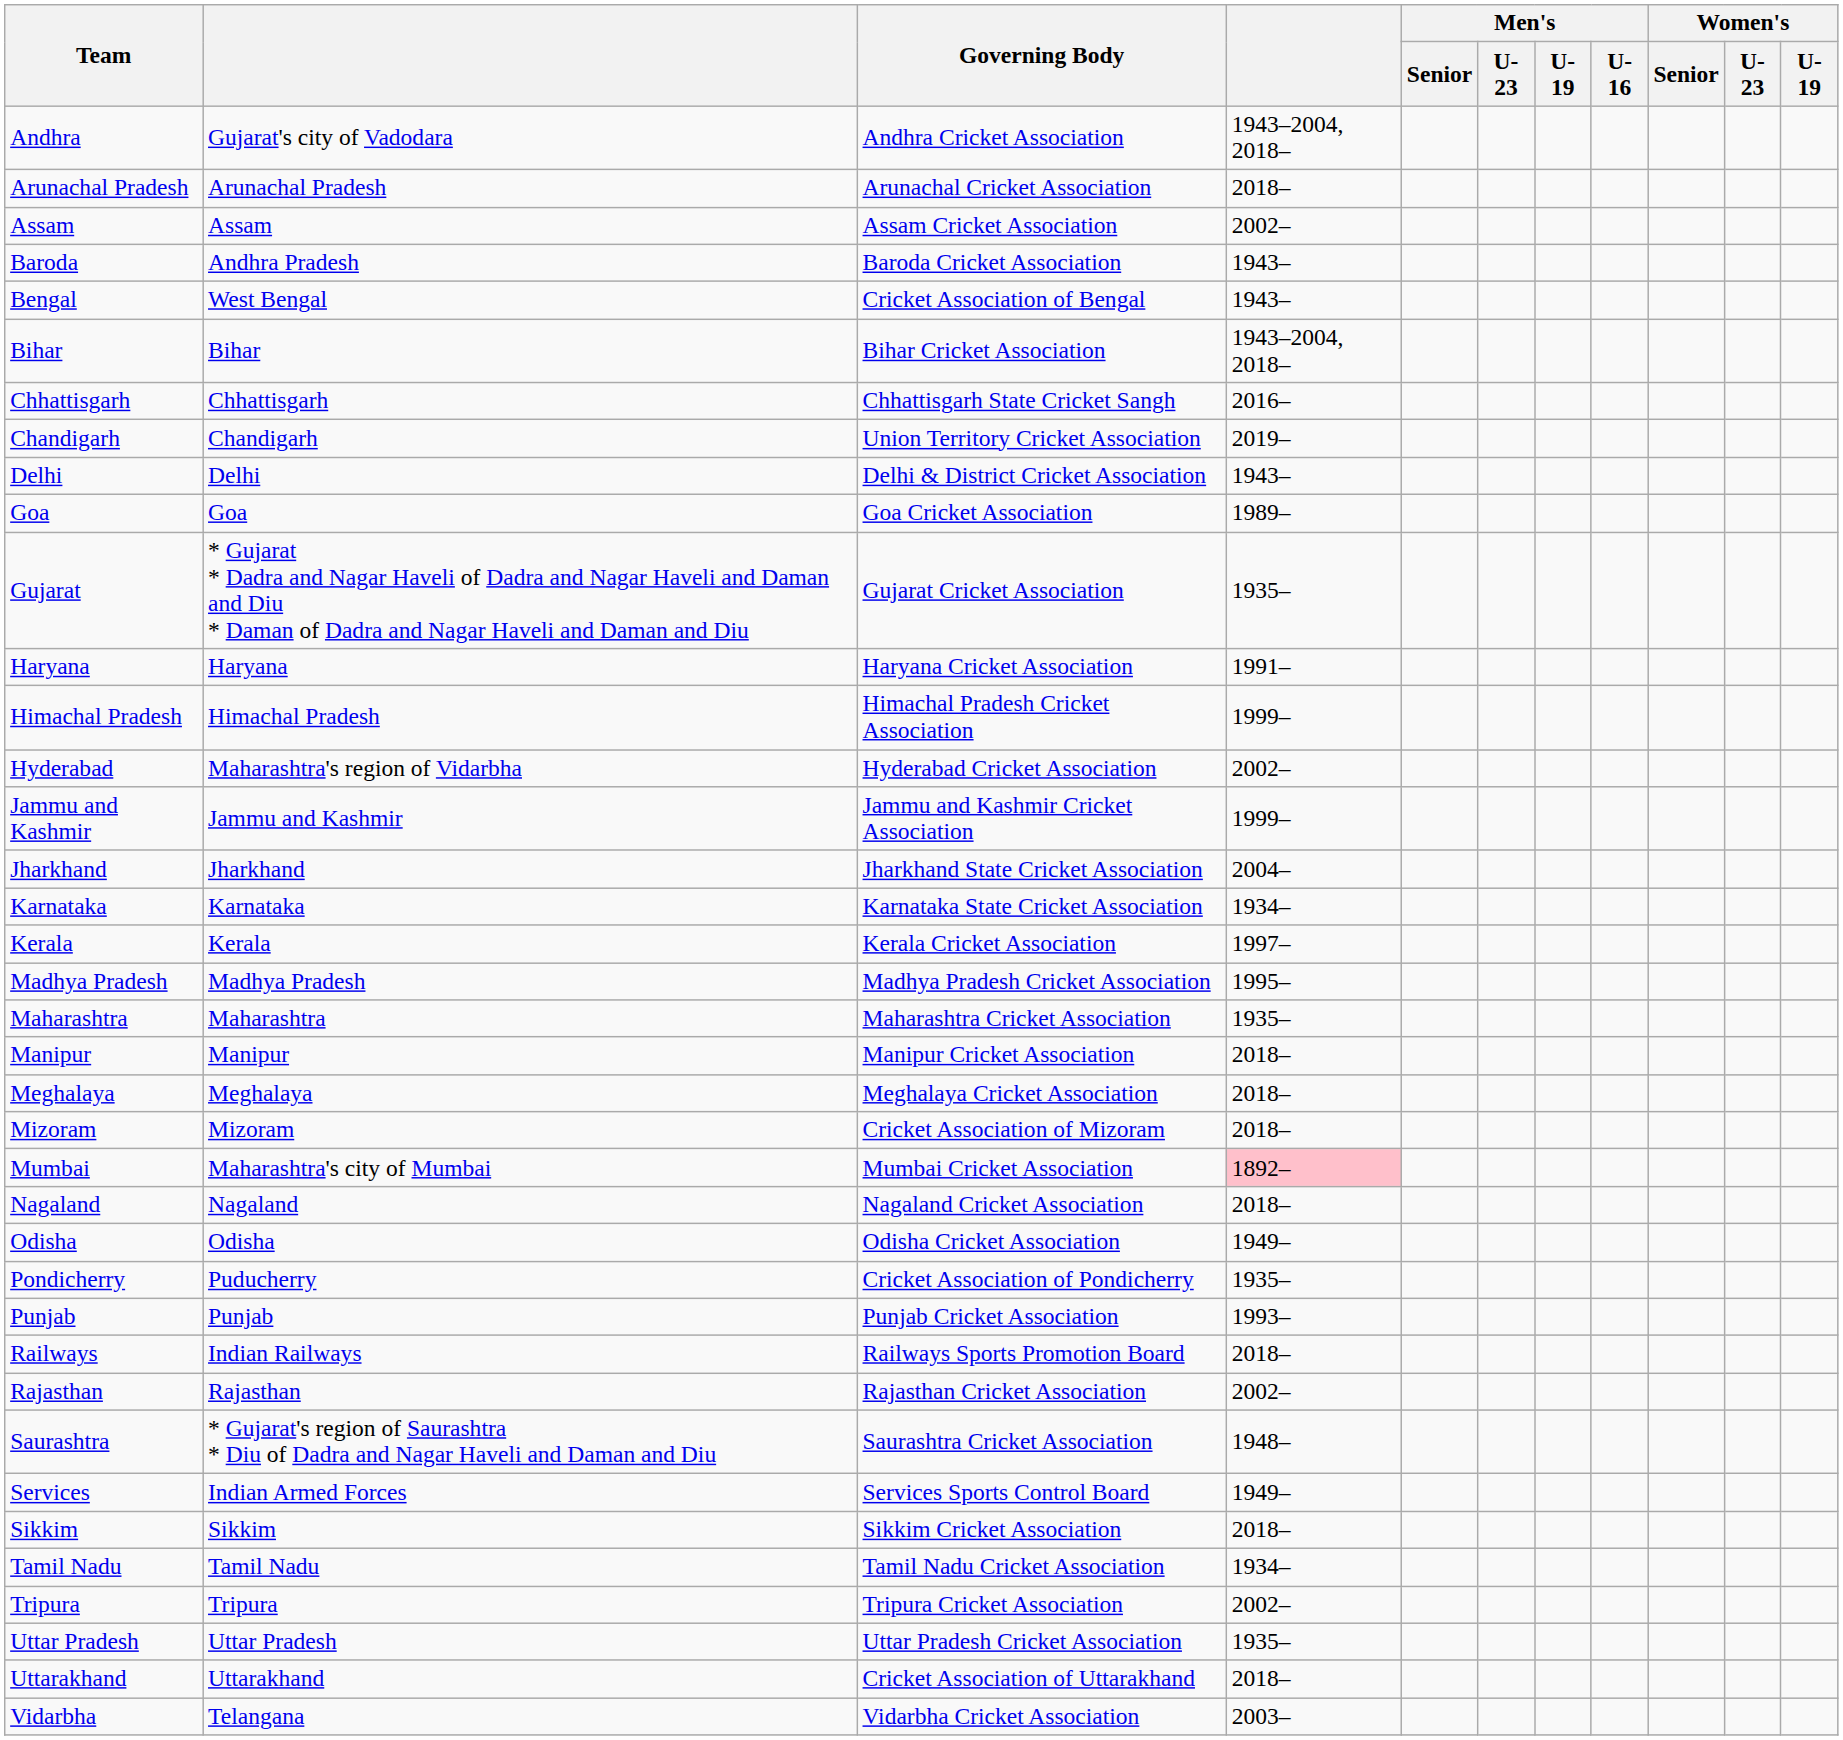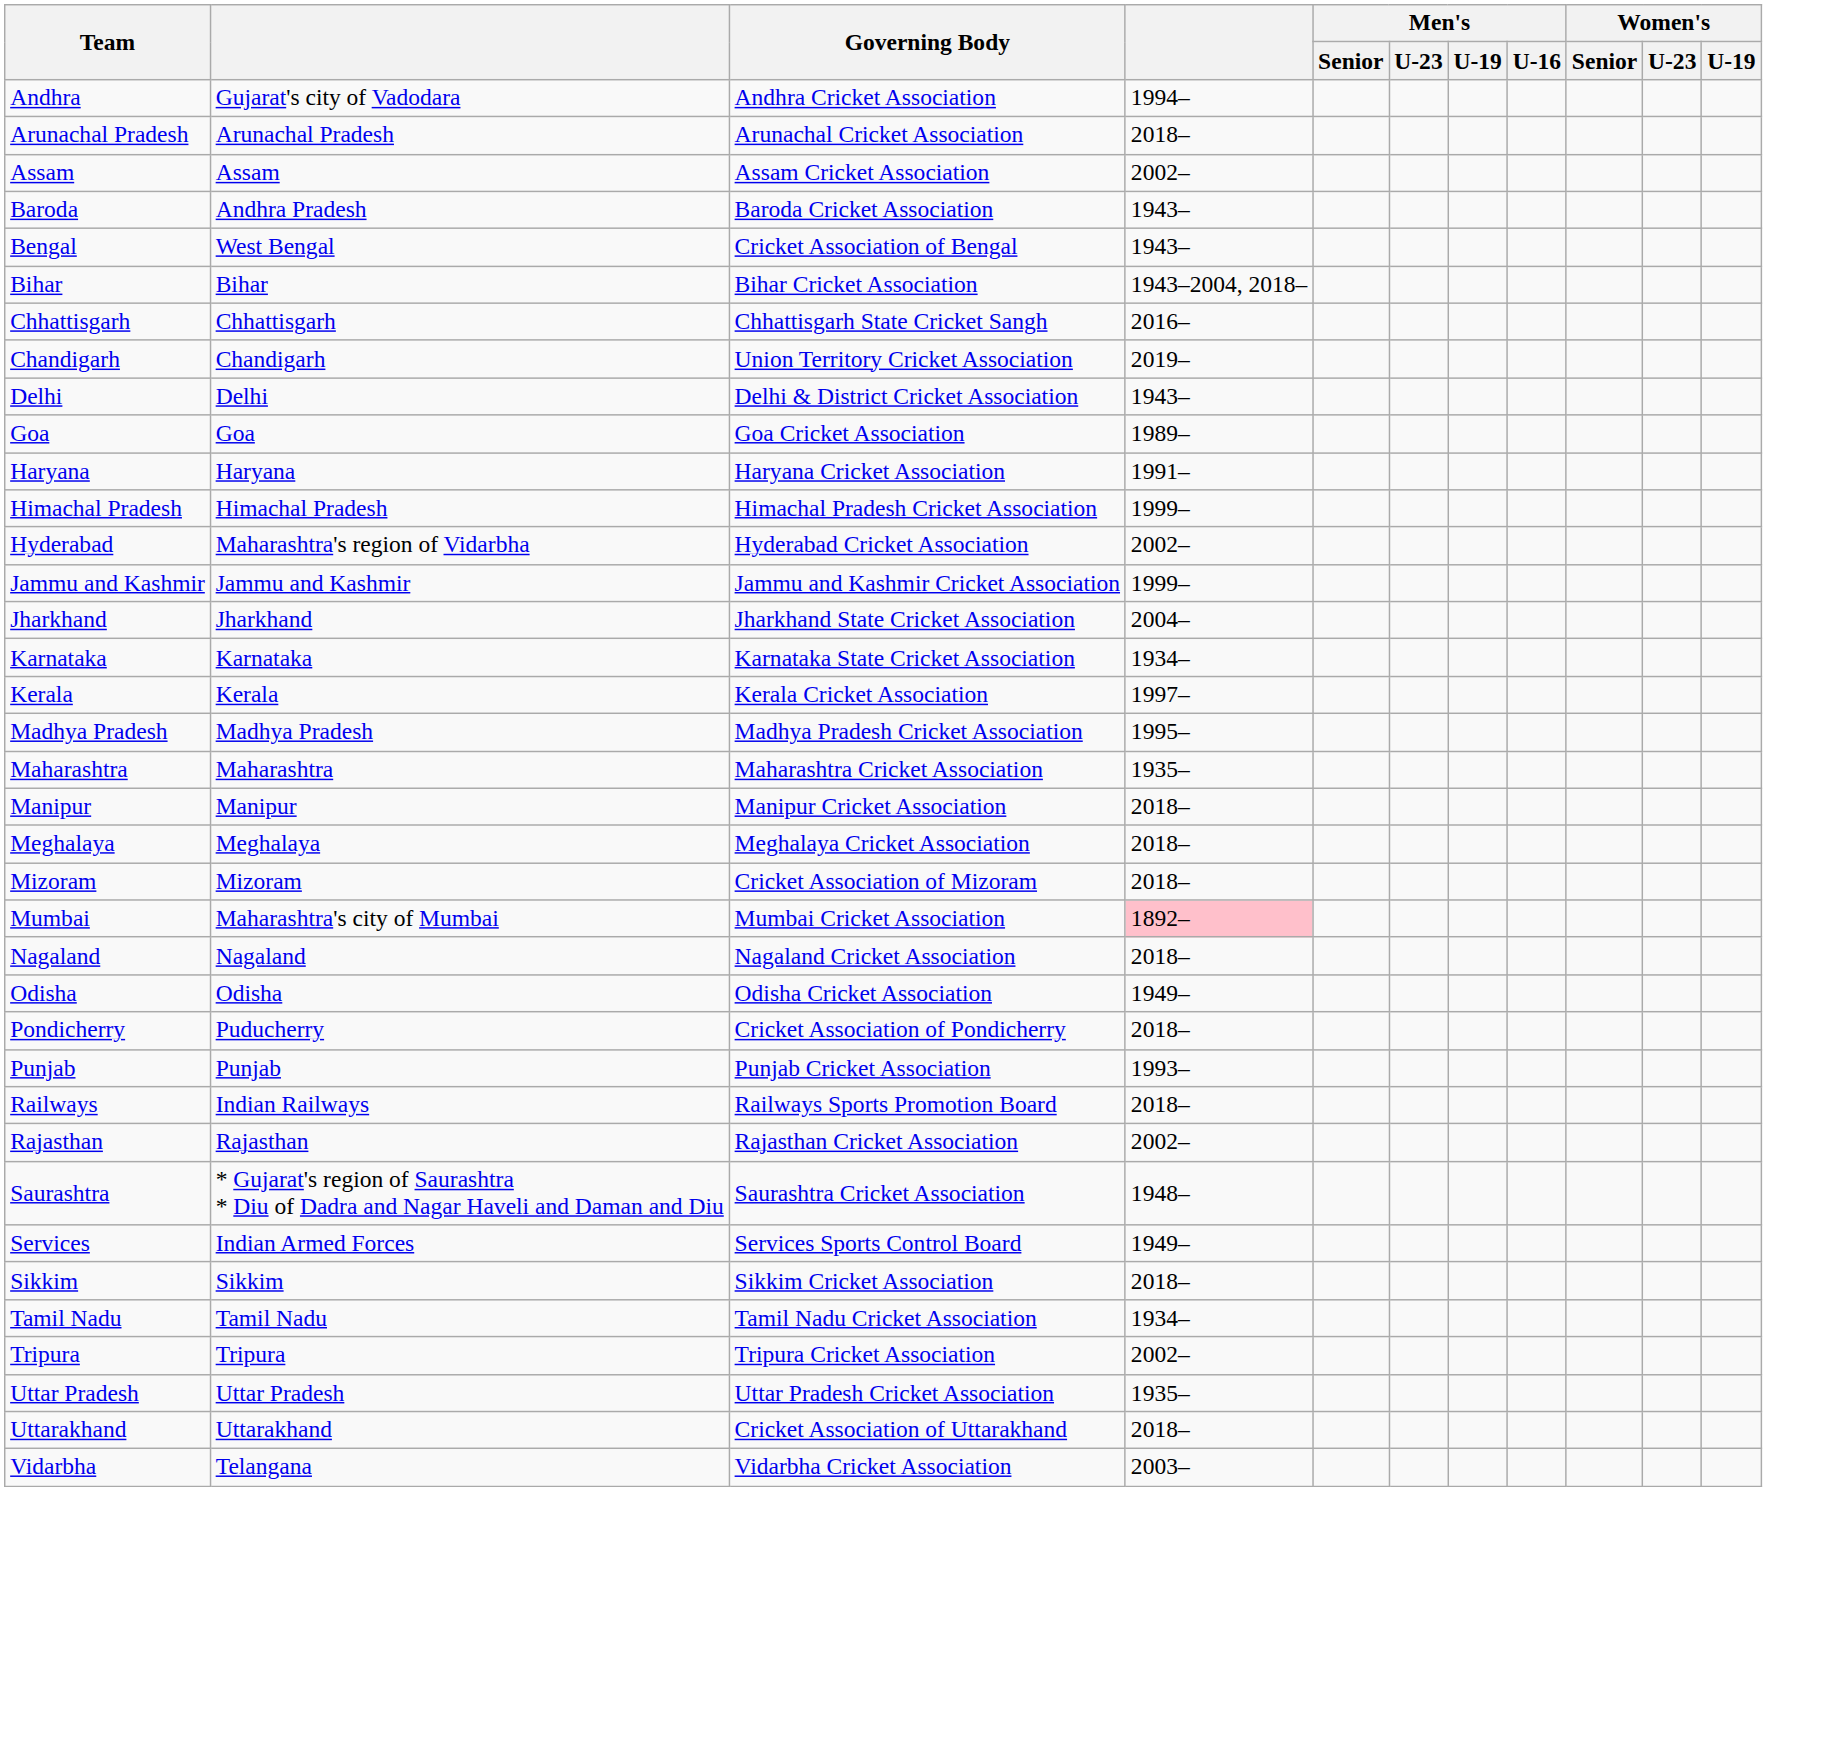Andhra | column 4: 1943–2004, 2018– -> 1994–
- row: Gujarat | * Gujarat * Dadra and Nagar Haveli of Dadra and Nagar Haveli and Daman and Diu * Daman of Dadra and Nagar Haveli and Daman and Diu | Gujarat Cricket Association | 1935–
Pondicherry | column 4: 1935– -> 2018–
